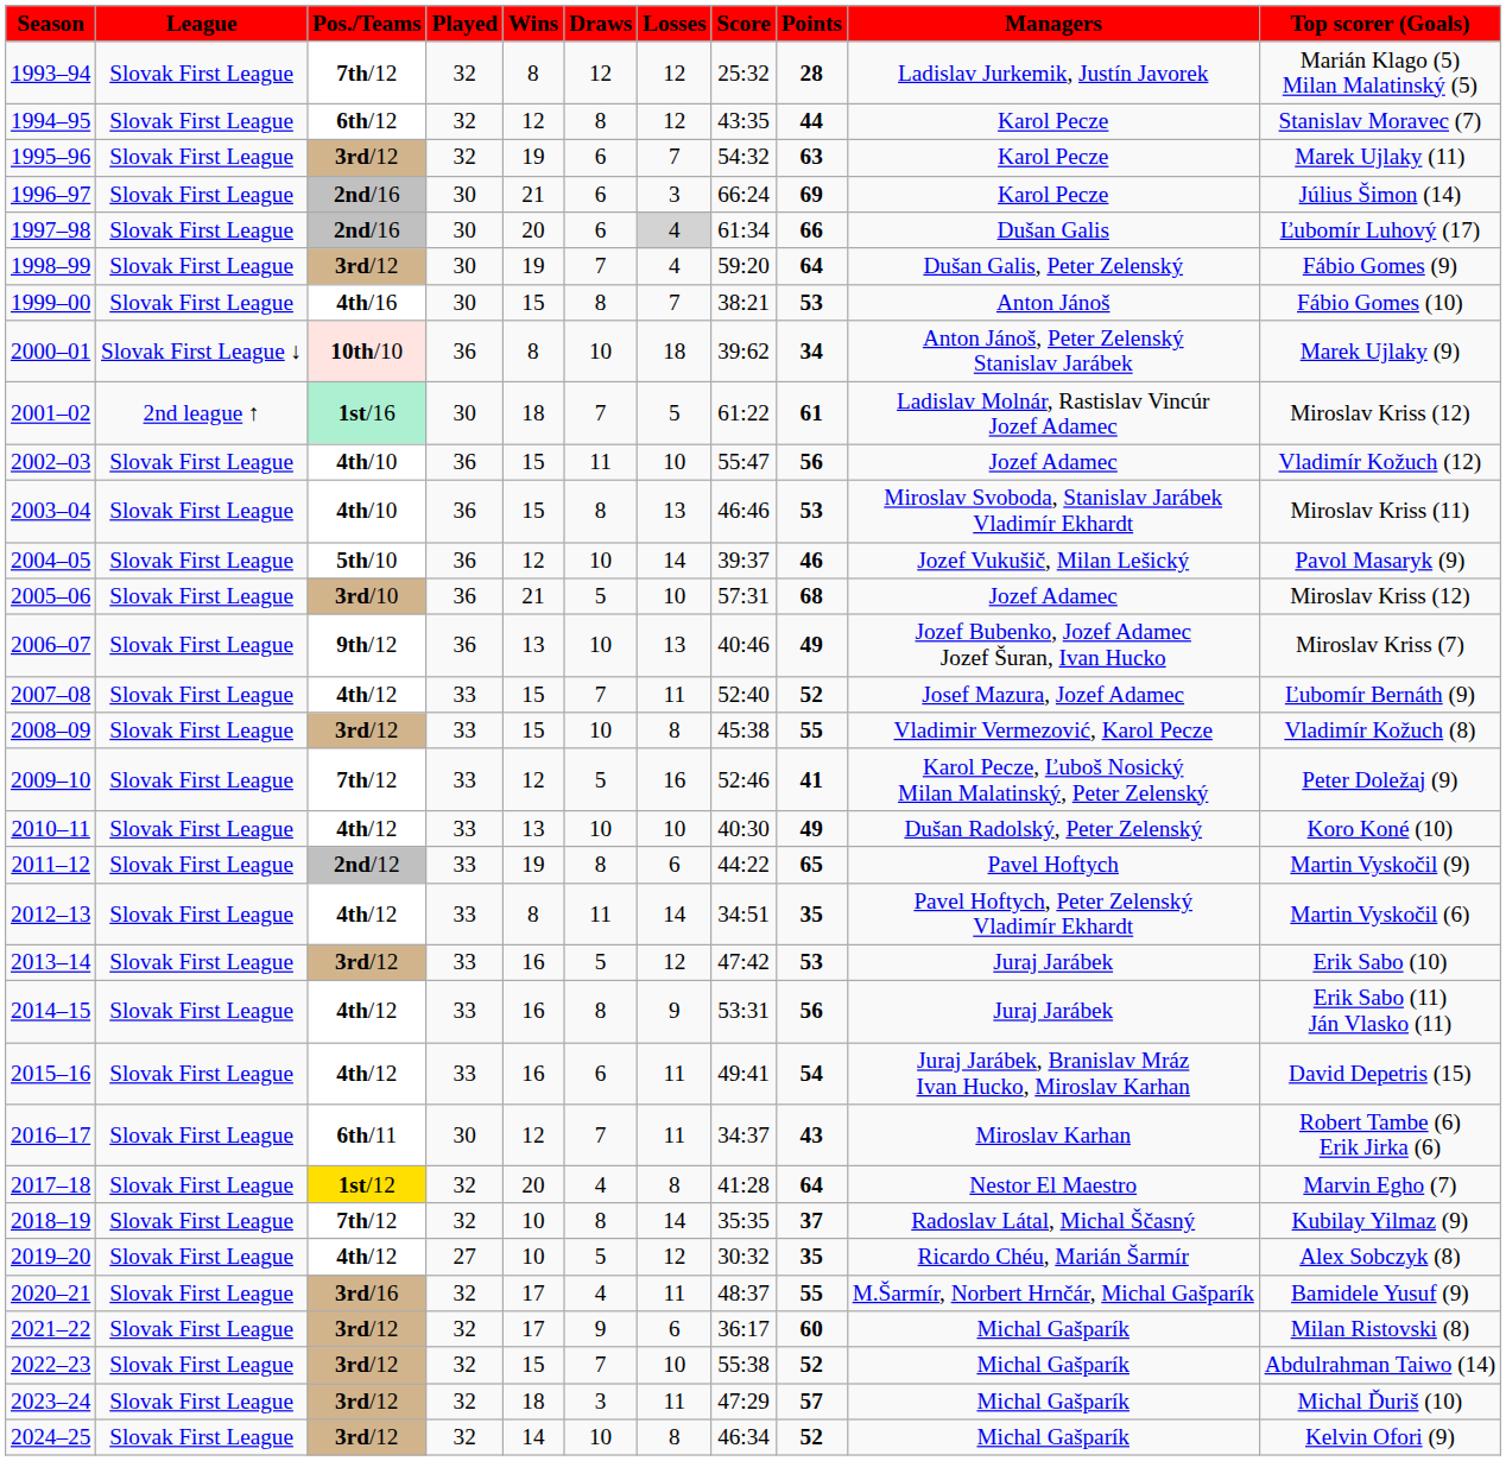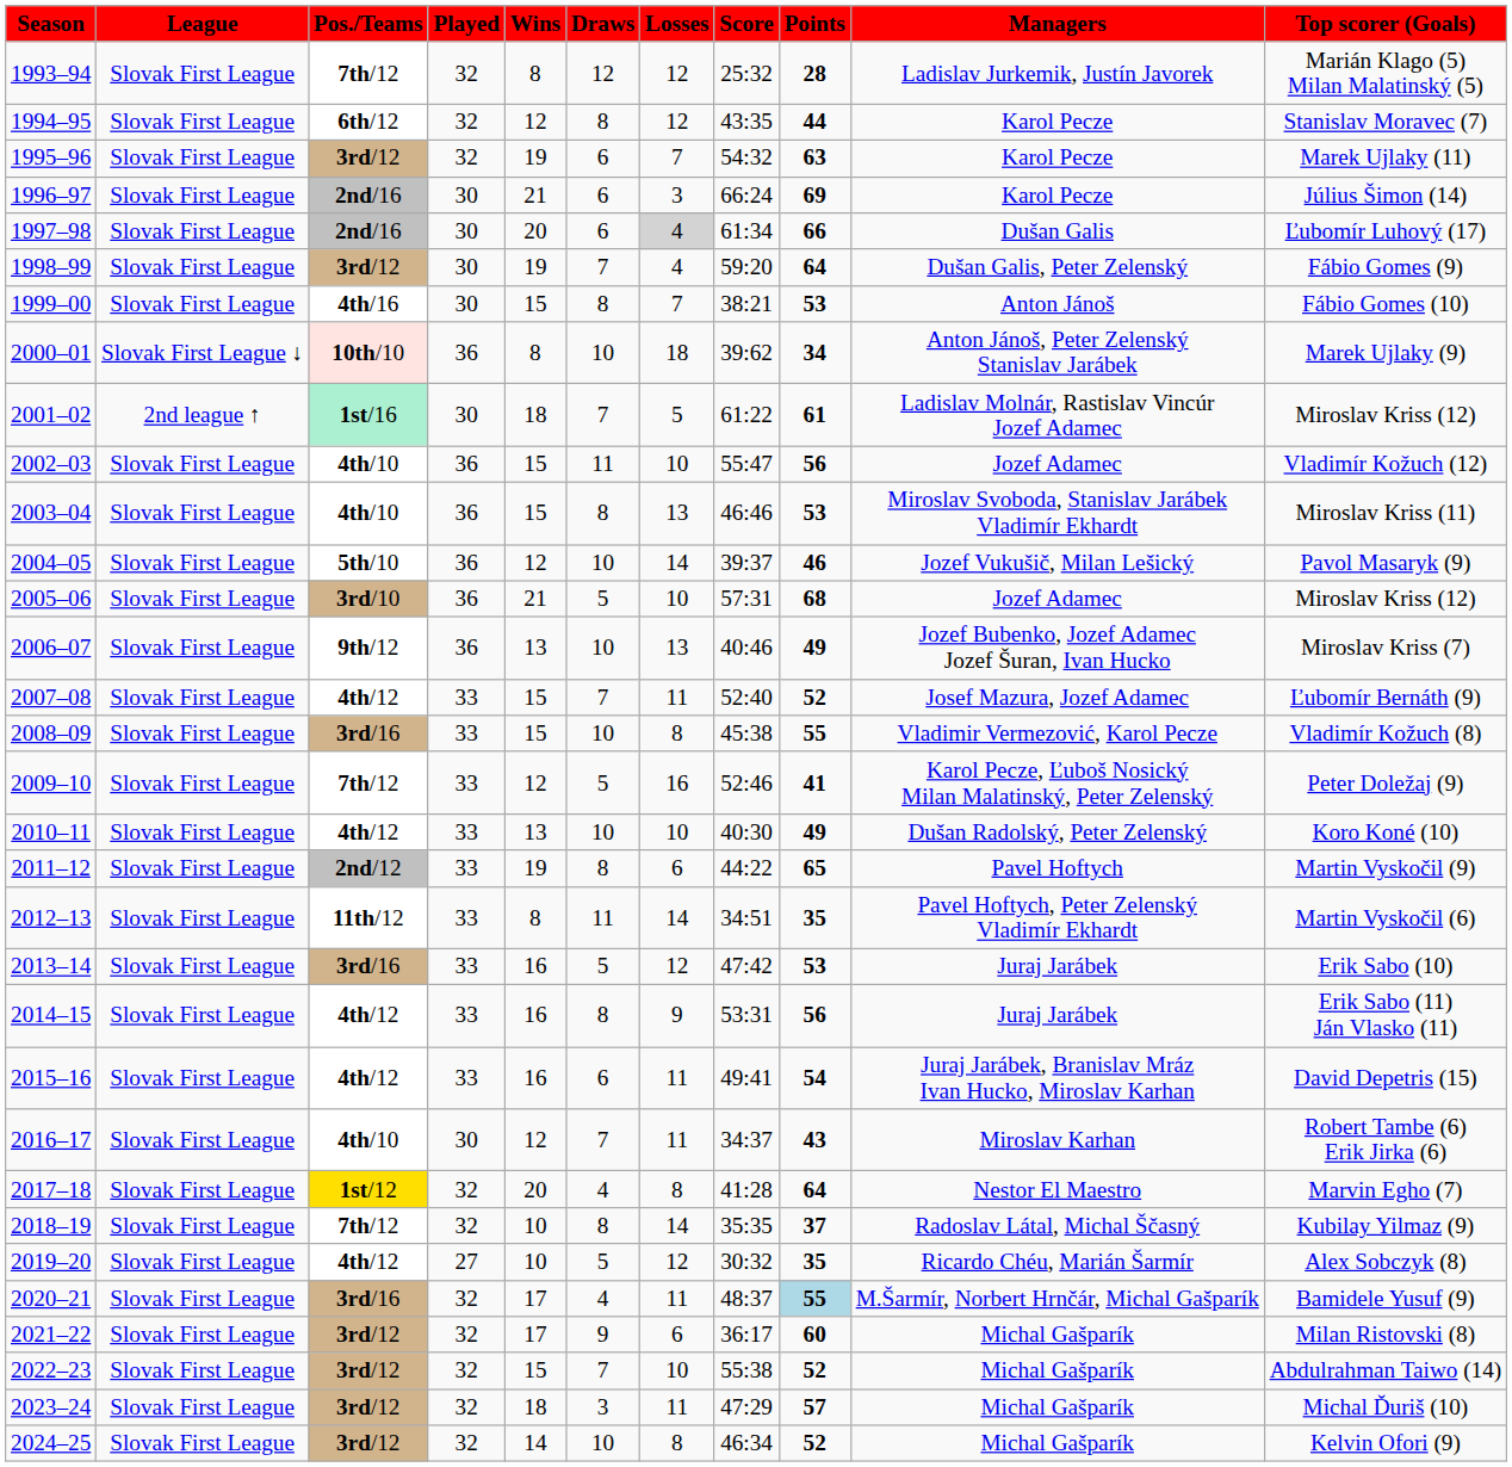2008–09 | Pos./Teams: 3rd/12 -> 3rd/16
2012–13 | Pos./Teams: 4th/12 -> 11th/12
2013–14 | Pos./Teams: 3rd/12 -> 3rd/16
2016–17 | Pos./Teams: 6th/11 -> 4th/10
2020–21 | Points: no background -> lightblue background
